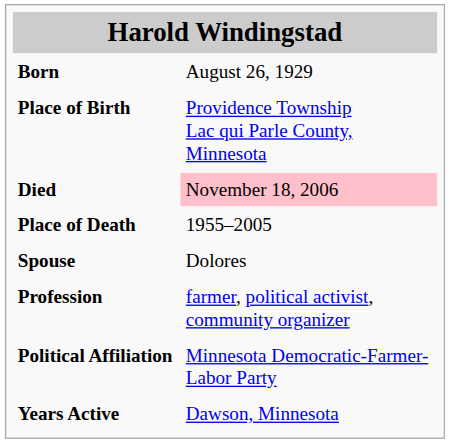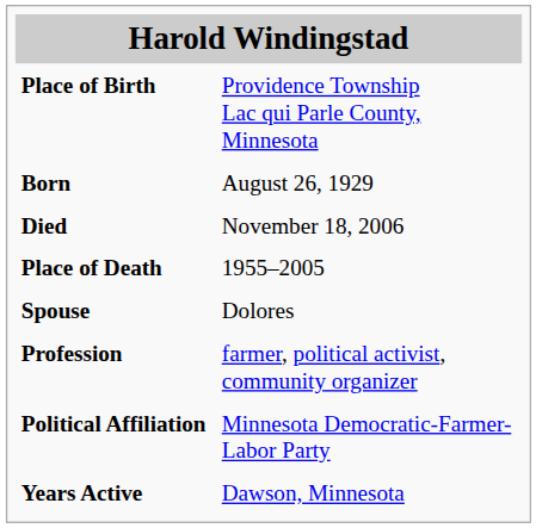rows swapped: Born <-> Place of Birth
Died | column 2: pink background -> no background
